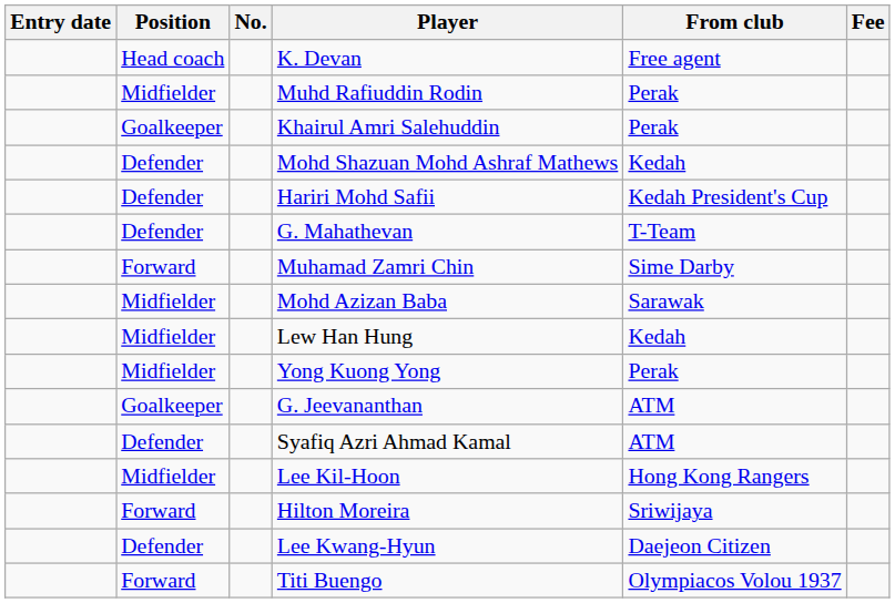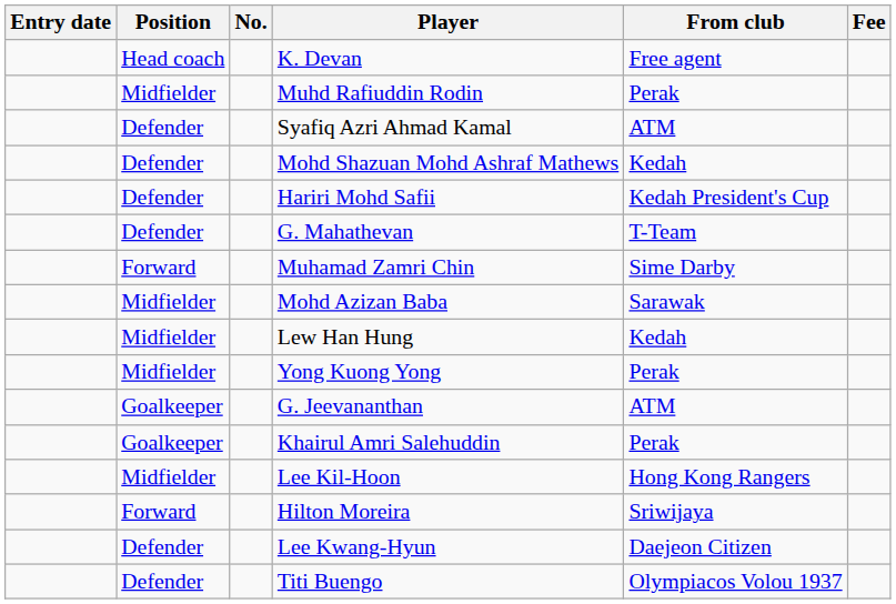rows swapped: Khairul Amri Salehuddin <-> Syafiq Azri Ahmad Kamal
Titi Buengo | Position: Forward -> Defender
